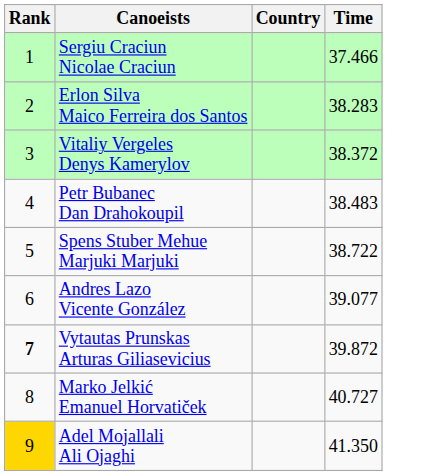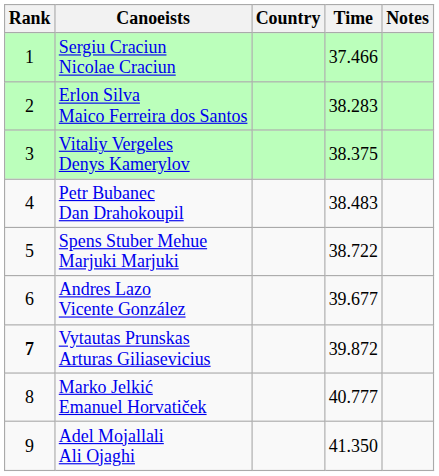+ column: Notes
Vitaliy Vergeles Denys Kamerylov | Time: 38.372 -> 38.375
Andres Lazo Vicente González | Time: 39.077 -> 39.677
Marko Jelkić Emanuel Horvatiček | Time: 40.727 -> 40.777
Adel Mojallali Ali Ojaghi | Rank: gold background -> no background
